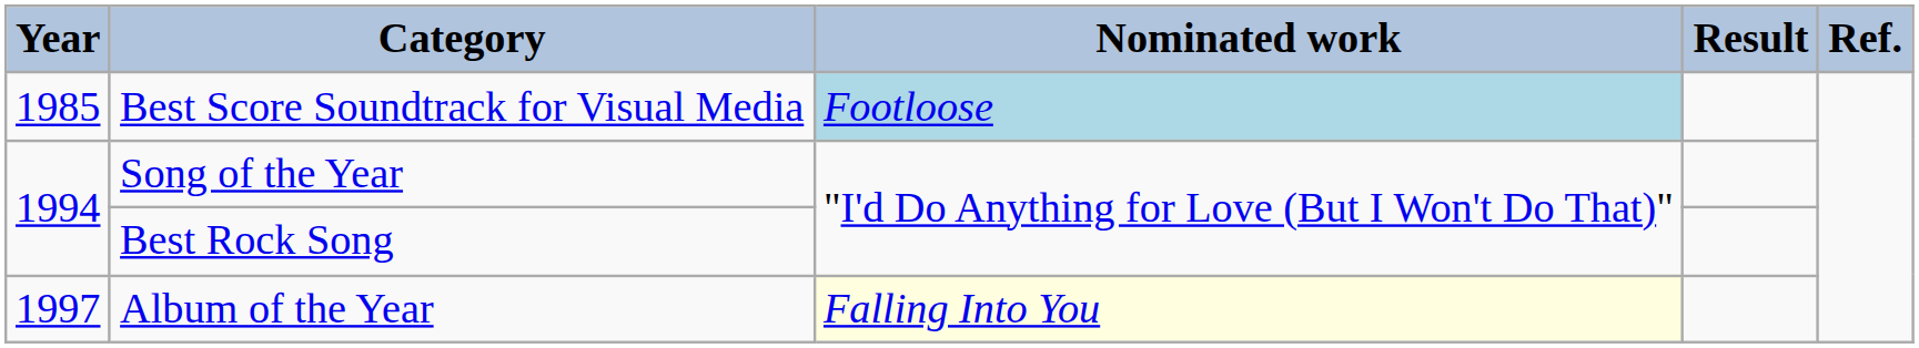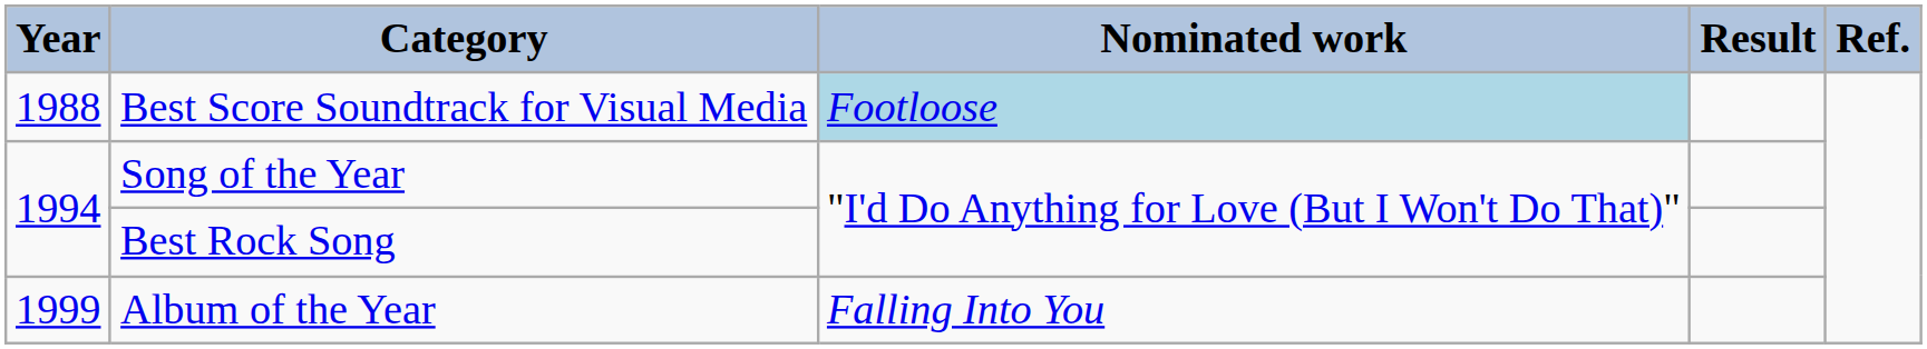Best Score Soundtrack for Visual Media | Year: 1985 -> 1988
Album of the Year | Year: 1997 -> 1999
Album of the Year | Nominated work: lightyellow background -> no background
